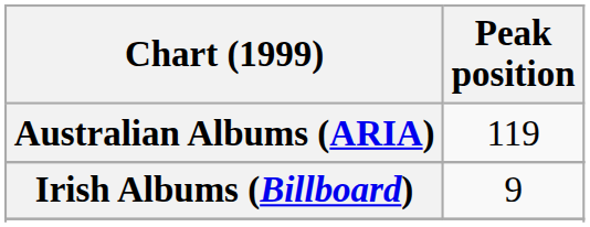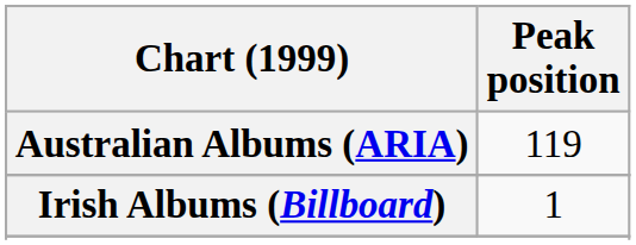Irish Albums (Billboard) | Peak position: 9 -> 1
